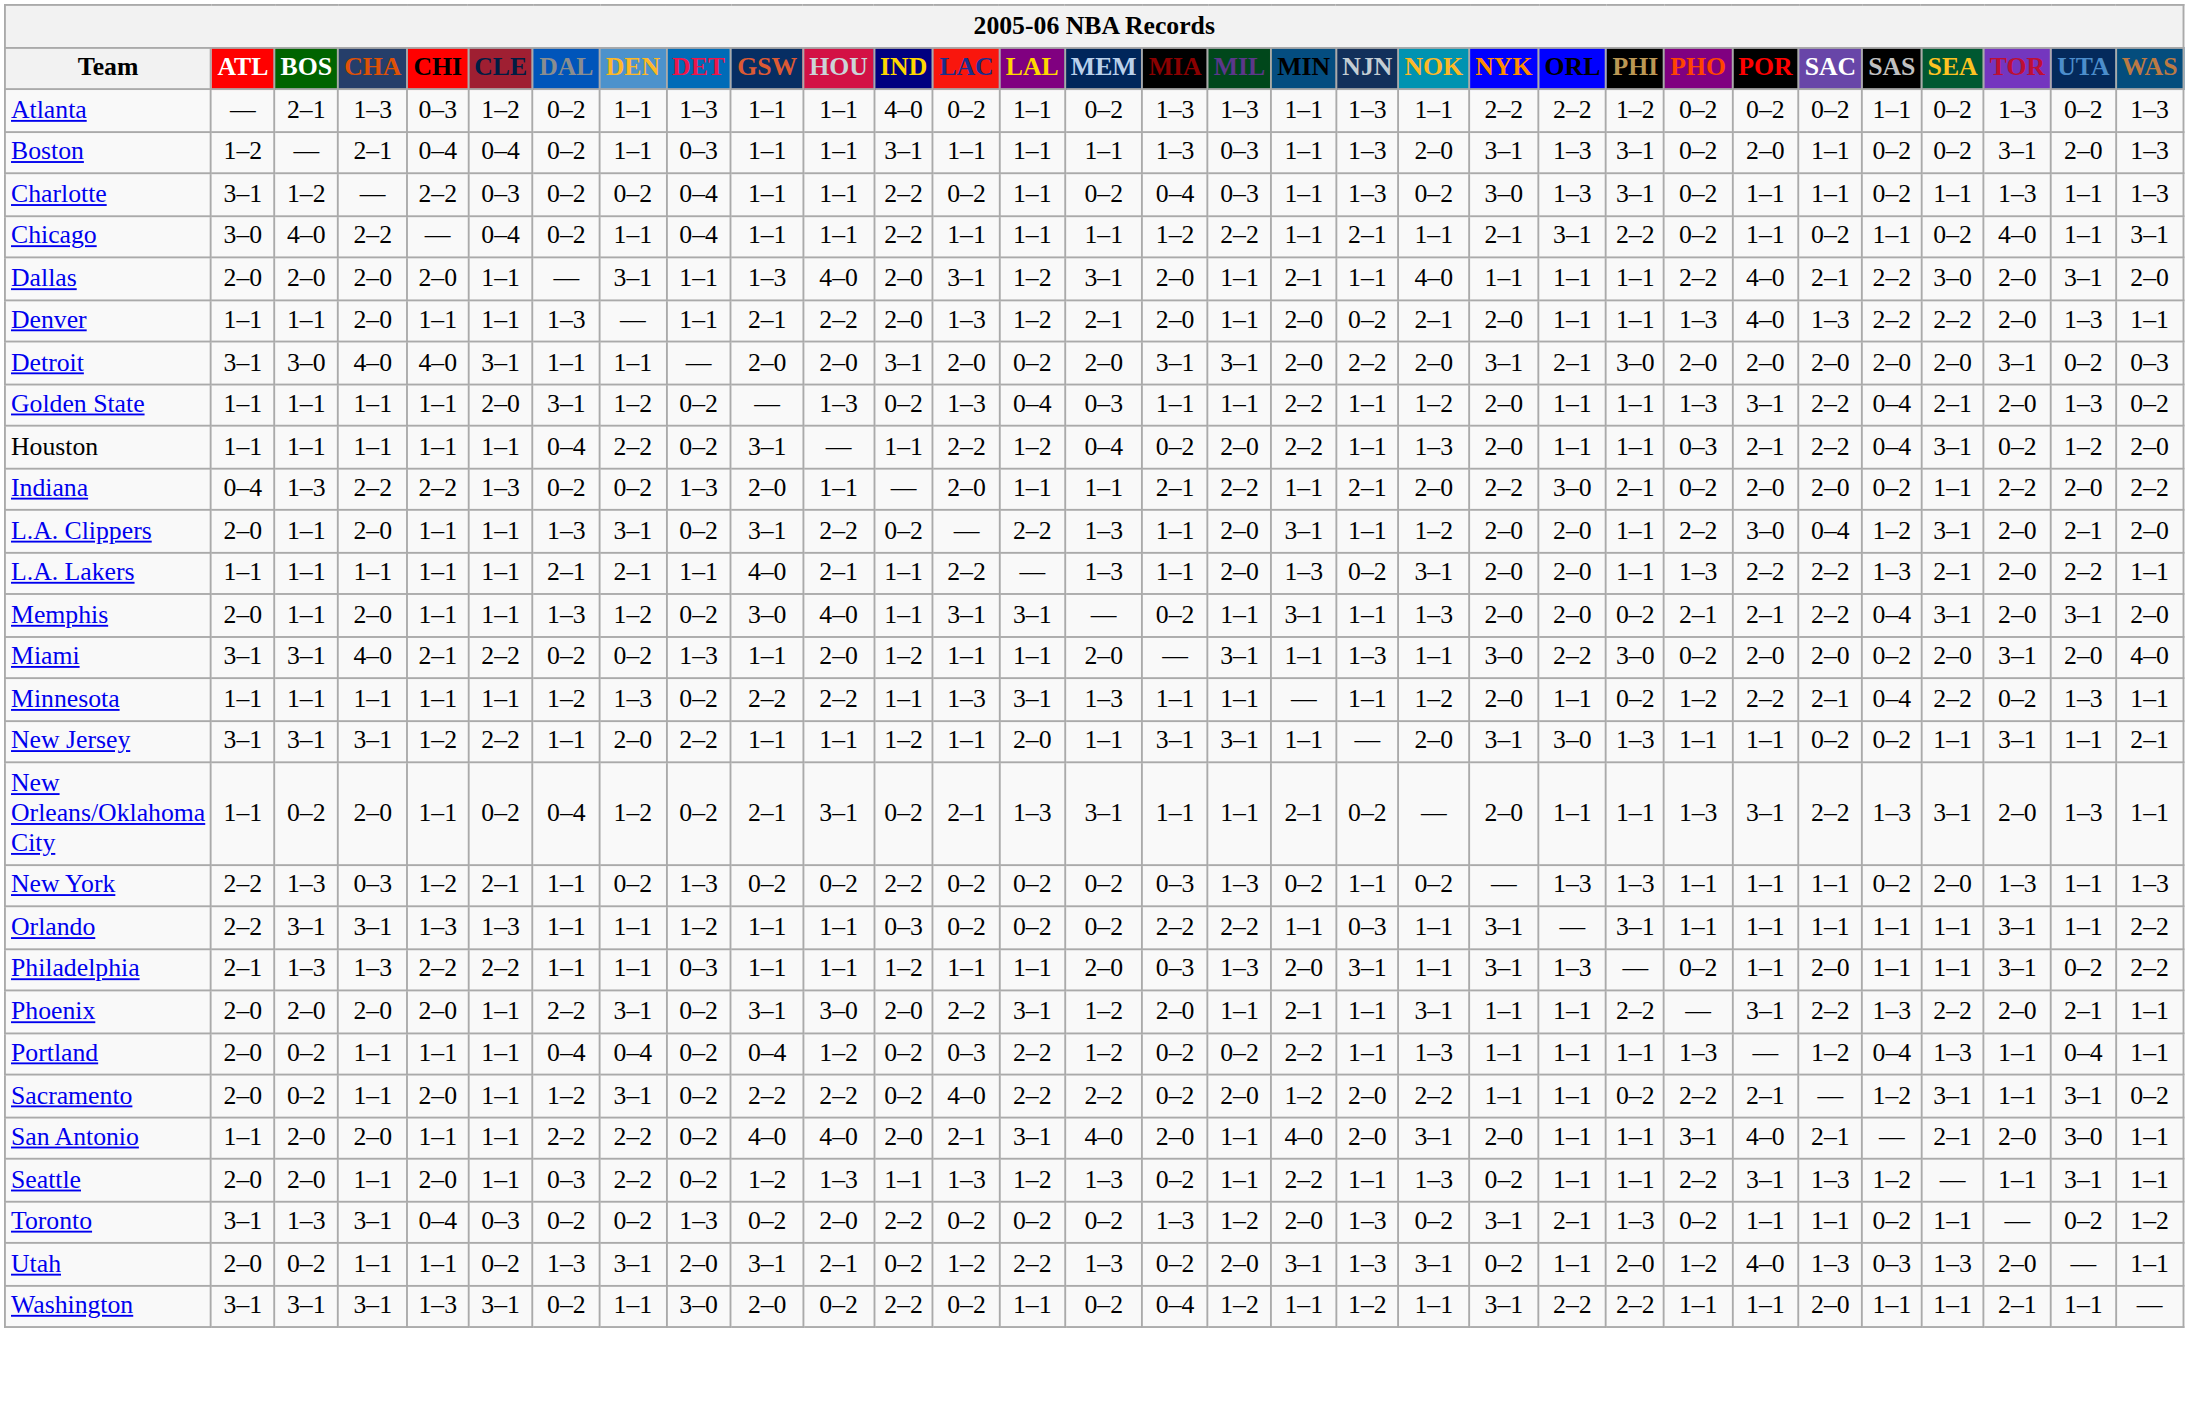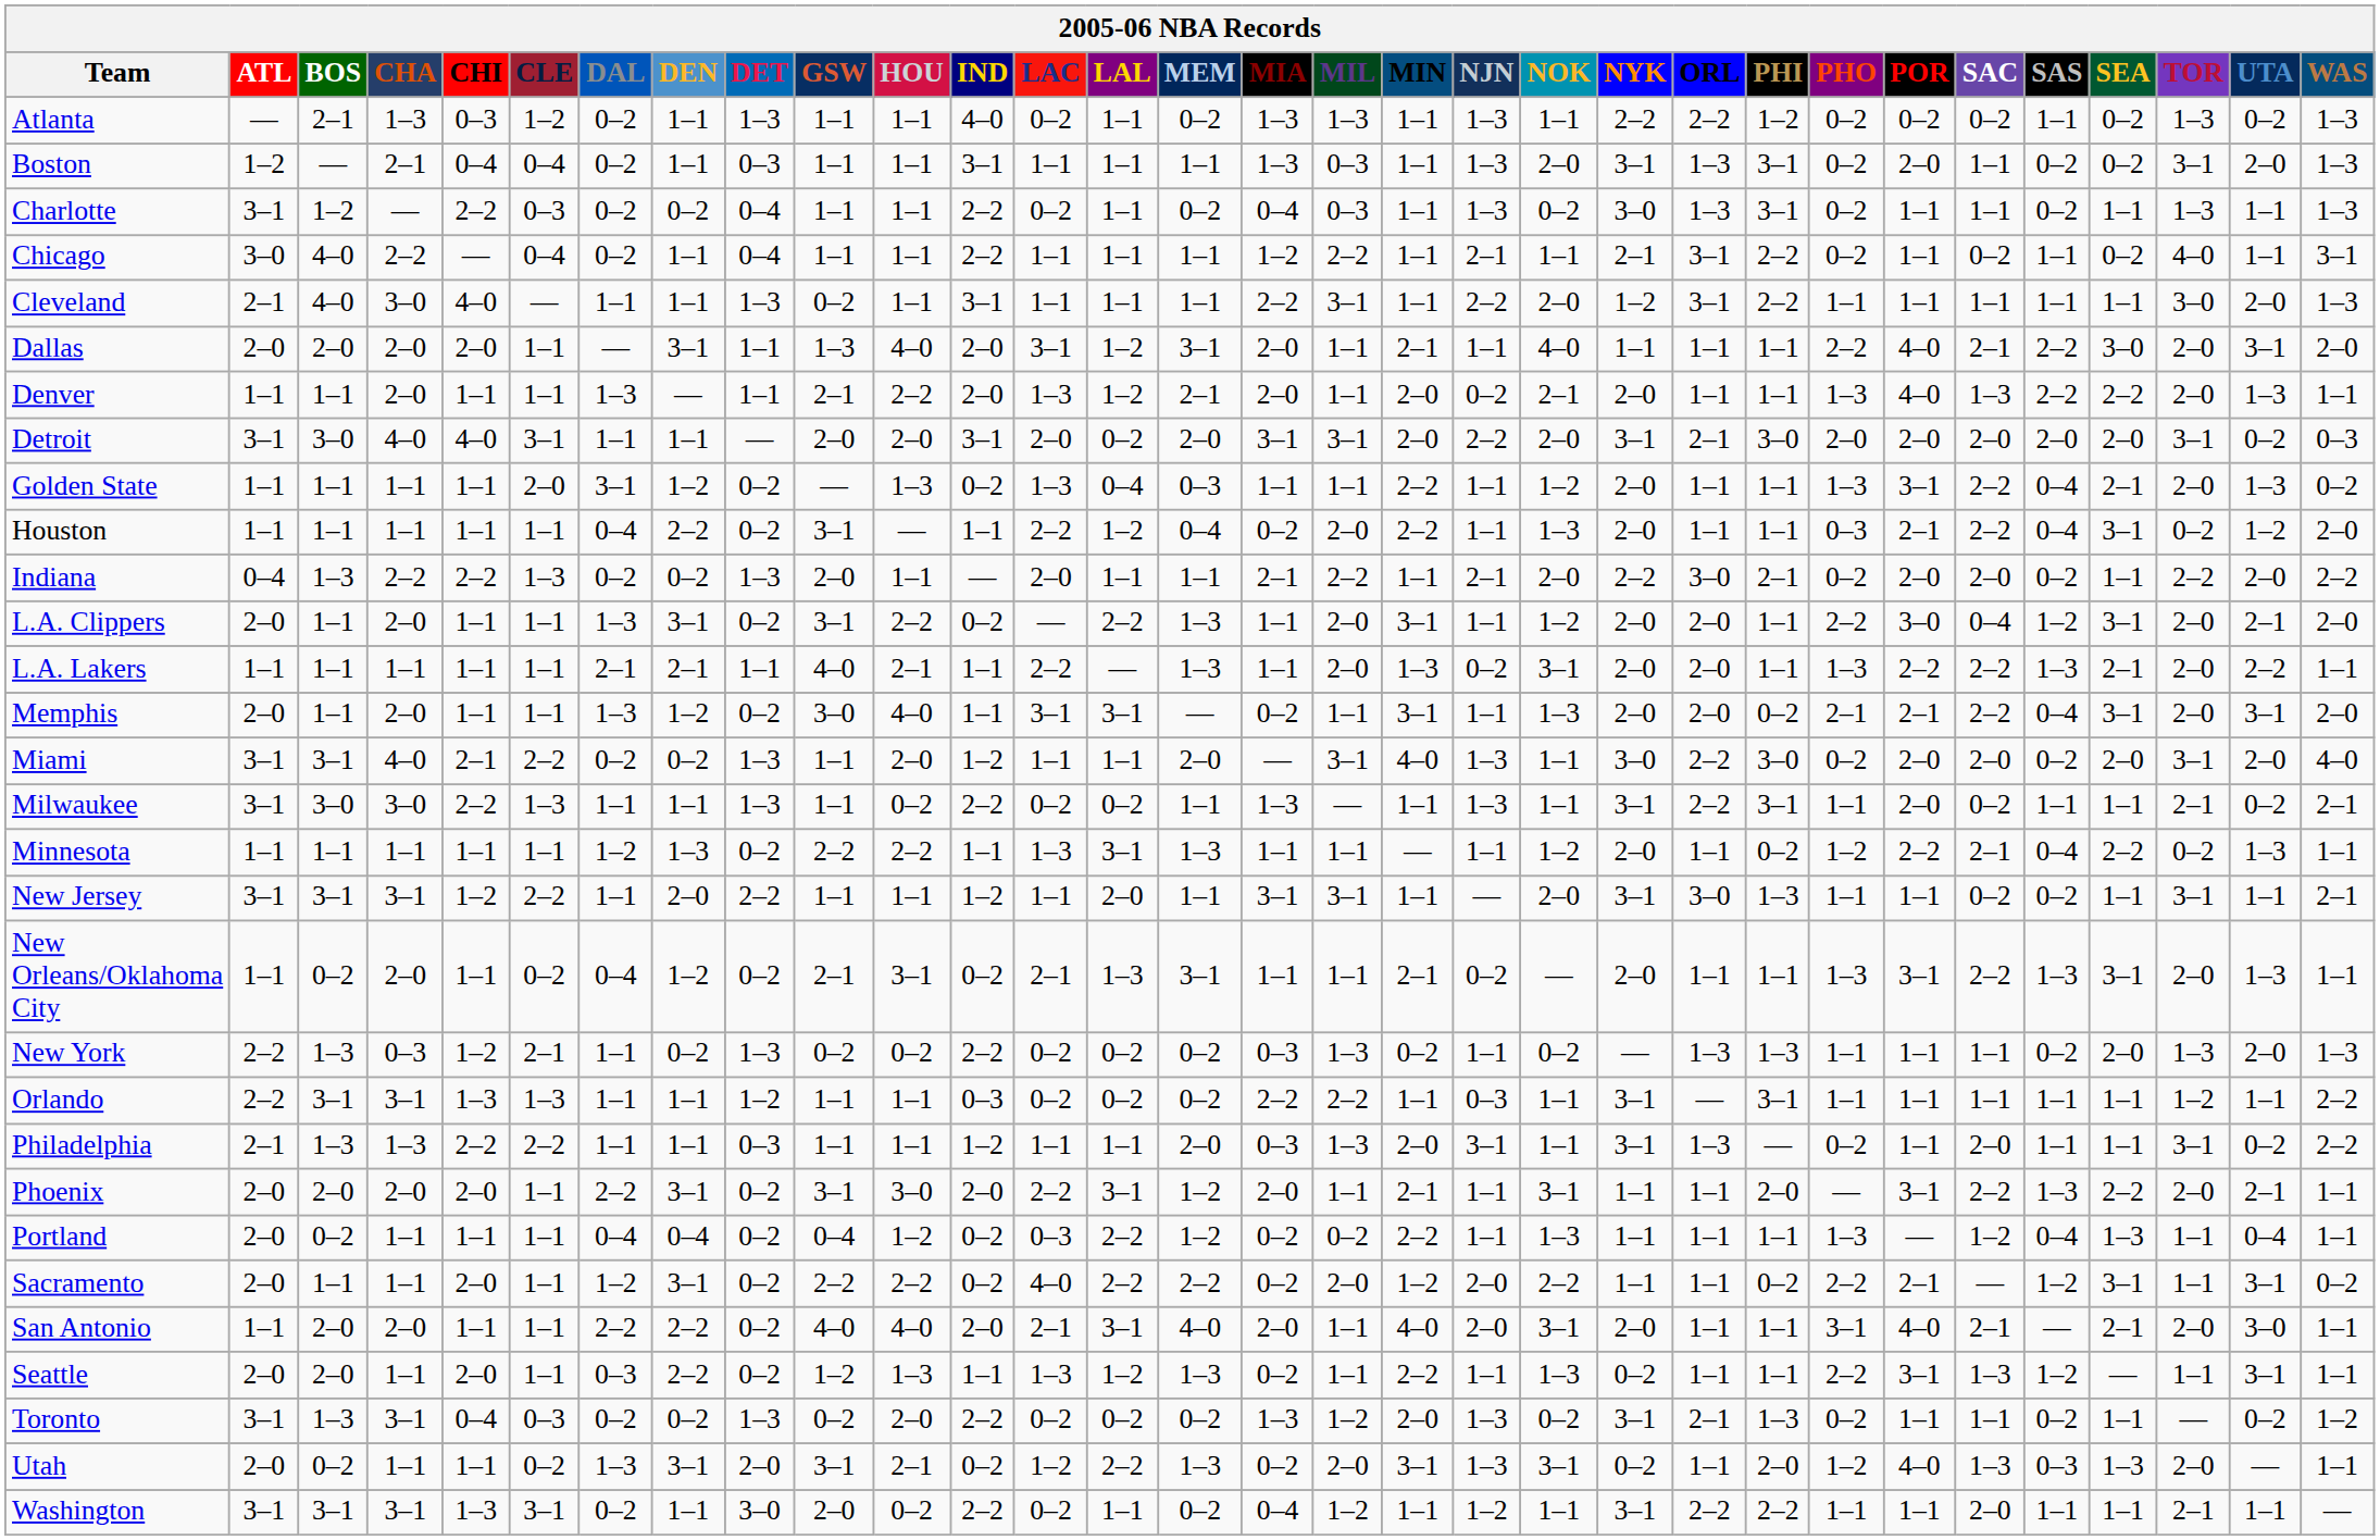+ row: Cleveland | 2–1 | 4–0 | 3–0 | 4–0 | — | 1–1 | 1–1 | 1–3 | 0–2 | 1–1 | 3–1 | 1–1 | 1–1 | 1–1 | 2–2 | 3–1 | 1–1 | 2–2 | 2–0 | 1–2 | 3–1 | 2–2 | 1–1 | 1–1 | 1–1 | 1–1 | 1–1 | 3–0 | 2–0 | 1–3
Miami | MIN: 1–1 -> 4–0
+ row: Milwaukee | 3–1 | 3–0 | 3–0 | 2–2 | 1–3 | 1–1 | 1–1 | 1–3 | 1–1 | 0–2 | 2–2 | 0–2 | 0–2 | 1–1 | 1–3 | — | 1–1 | 1–3 | 1–1 | 3–1 | 2–2 | 3–1 | 1–1 | 2–0 | 0–2 | 1–1 | 1–1 | 2–1 | 0–2 | 2–1
New York | UTA: 1–1 -> 2–0
Orlando | TOR: 3–1 -> 1–2
Phoenix | PHI: 2–2 -> 2–0
Sacramento | BOS: 0–2 -> 1–1
